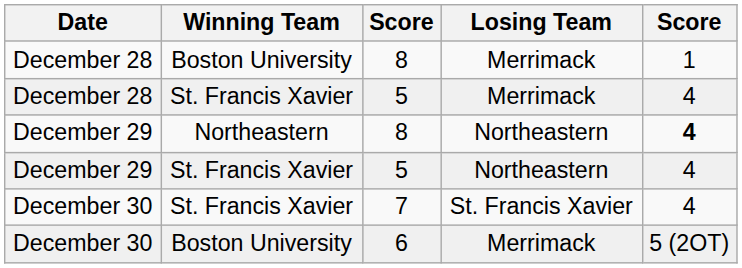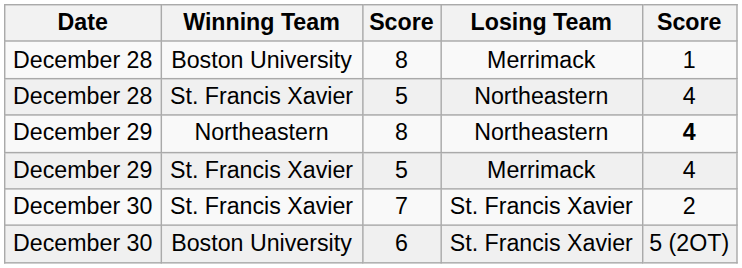December 28 / 5 | Losing Team: Merrimack -> Northeastern
December 29 / 5 | Losing Team: Northeastern -> Merrimack
7 | column 5: 4 -> 2
6 | Losing Team: Merrimack -> St. Francis Xavier
